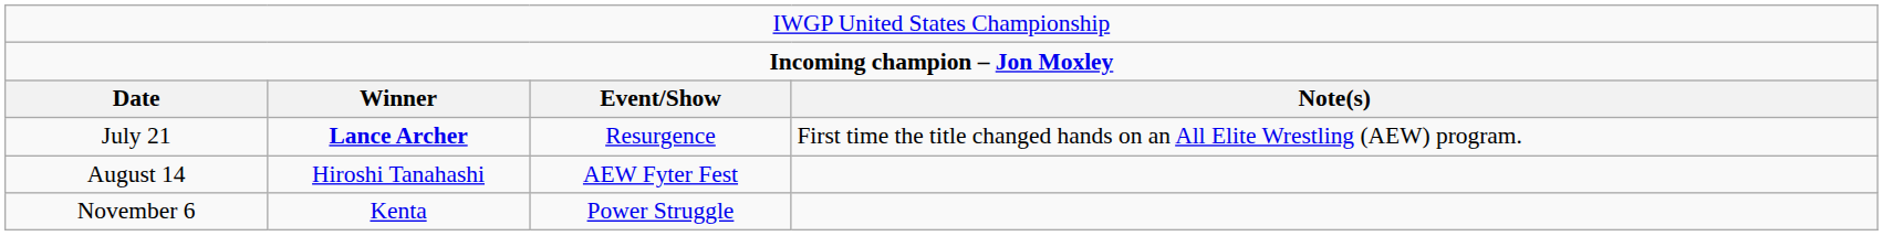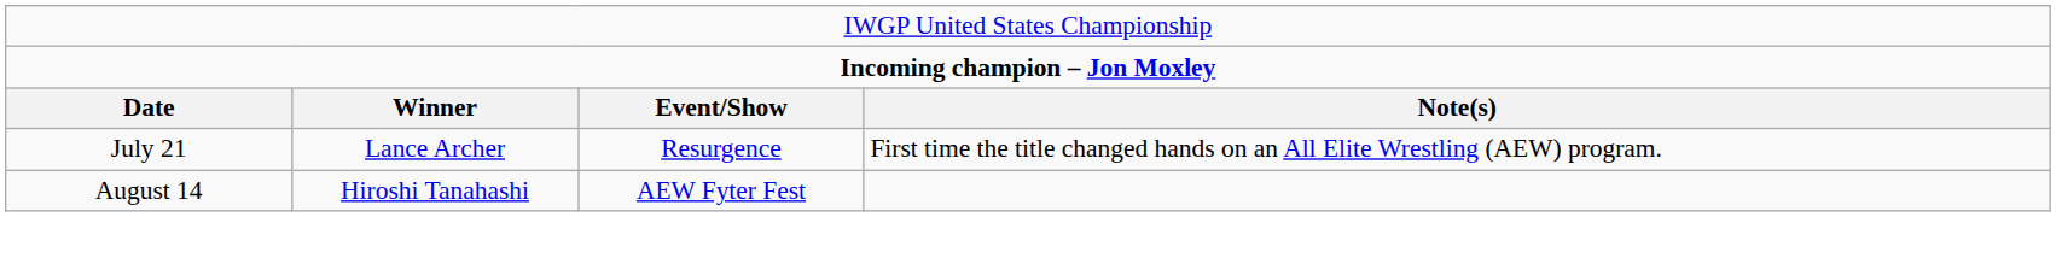July 21 | column 2: bold -> normal
- row: November 6 | Kenta | Power Struggle
